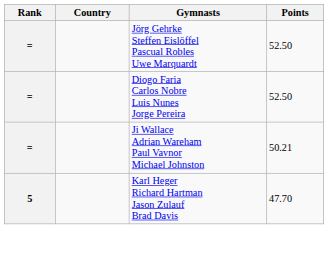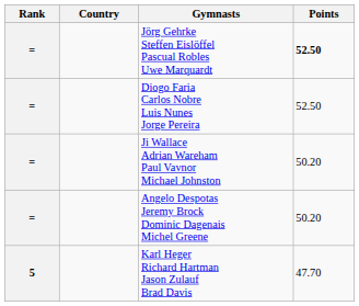Jörg Gehrke Steffen Eislöffel Pascual Robles Uwe Marquardt | Points: normal -> bold
Ji Wallace Adrian Wareham Paul Vavnor Michael Johnston | Points: 50.21 -> 50.20
+ row: = | Angelo Despotas Jeremy Brock Dominic Dagenais Michel Greene | 50.20
